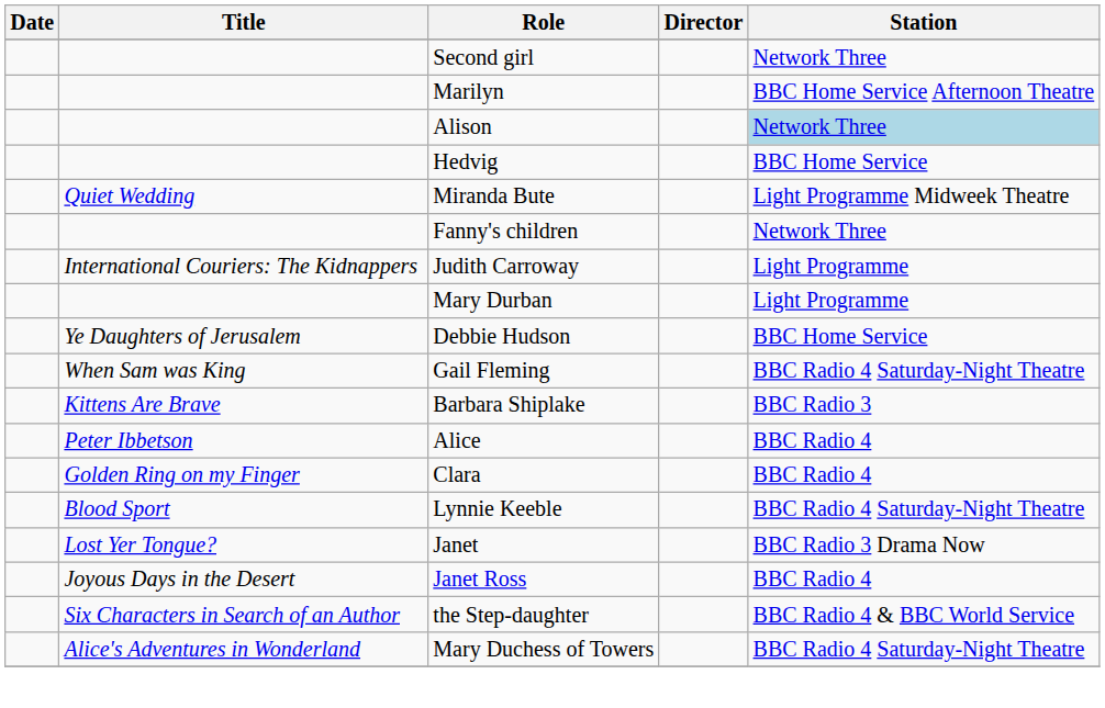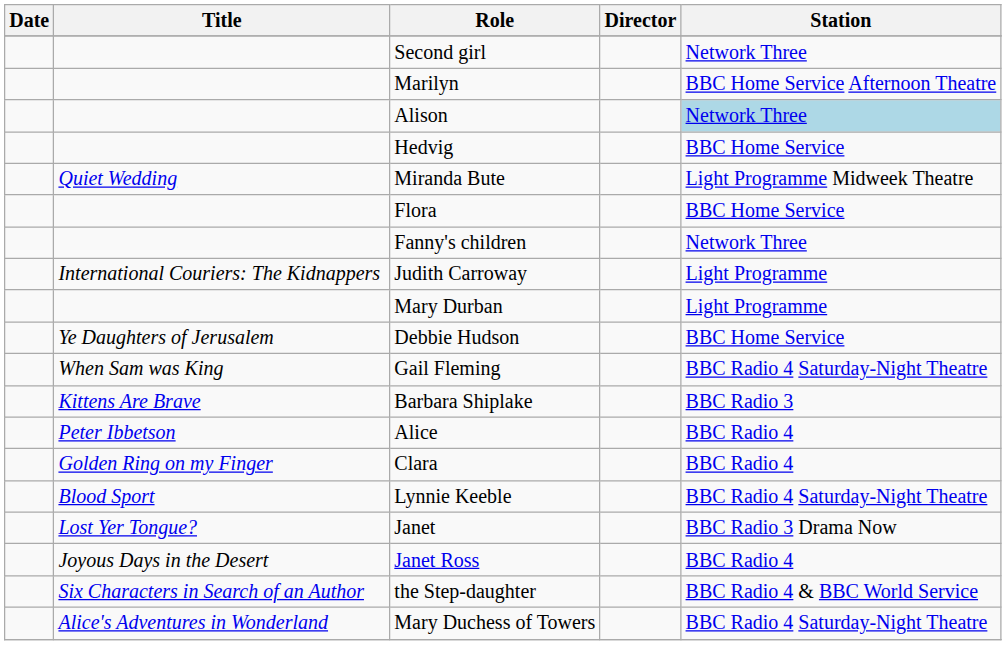+ row: Flora | BBC Home Service
